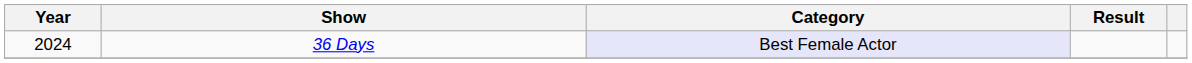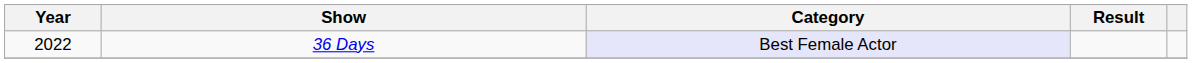36 Days | Year: 2024 -> 2022
